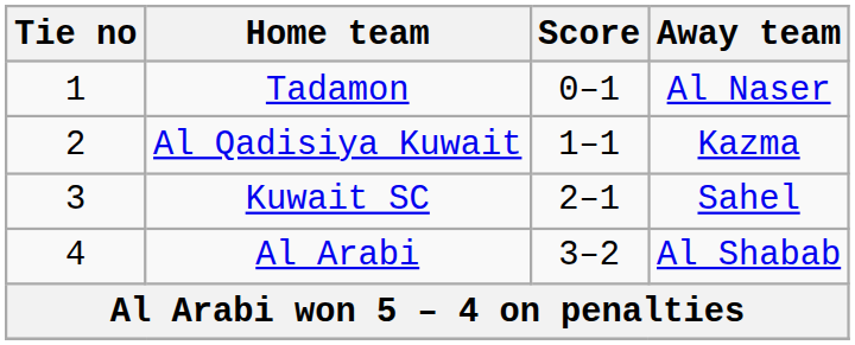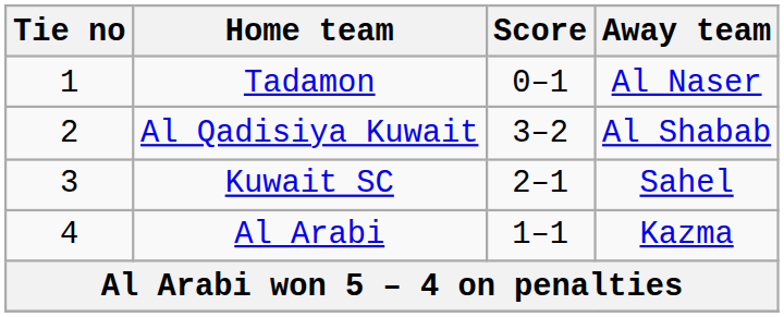Al Qadisiya Kuwait | Score: 1–1 -> 3–2
Al Qadisiya Kuwait | Away team: Kazma -> Al Shabab
Al Arabi | Score: 3–2 -> 1–1
Al Arabi | Away team: Al Shabab -> Kazma
